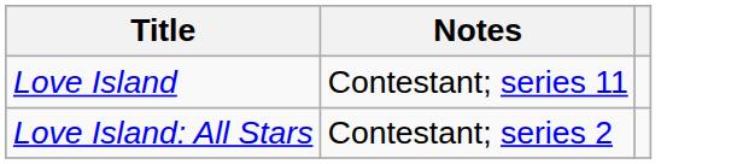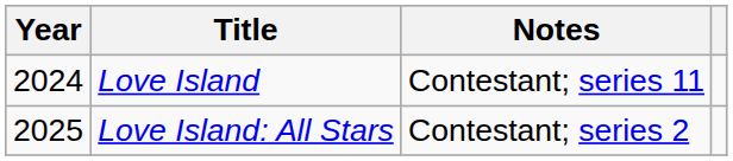+ column: Year | 2024 | 2025
